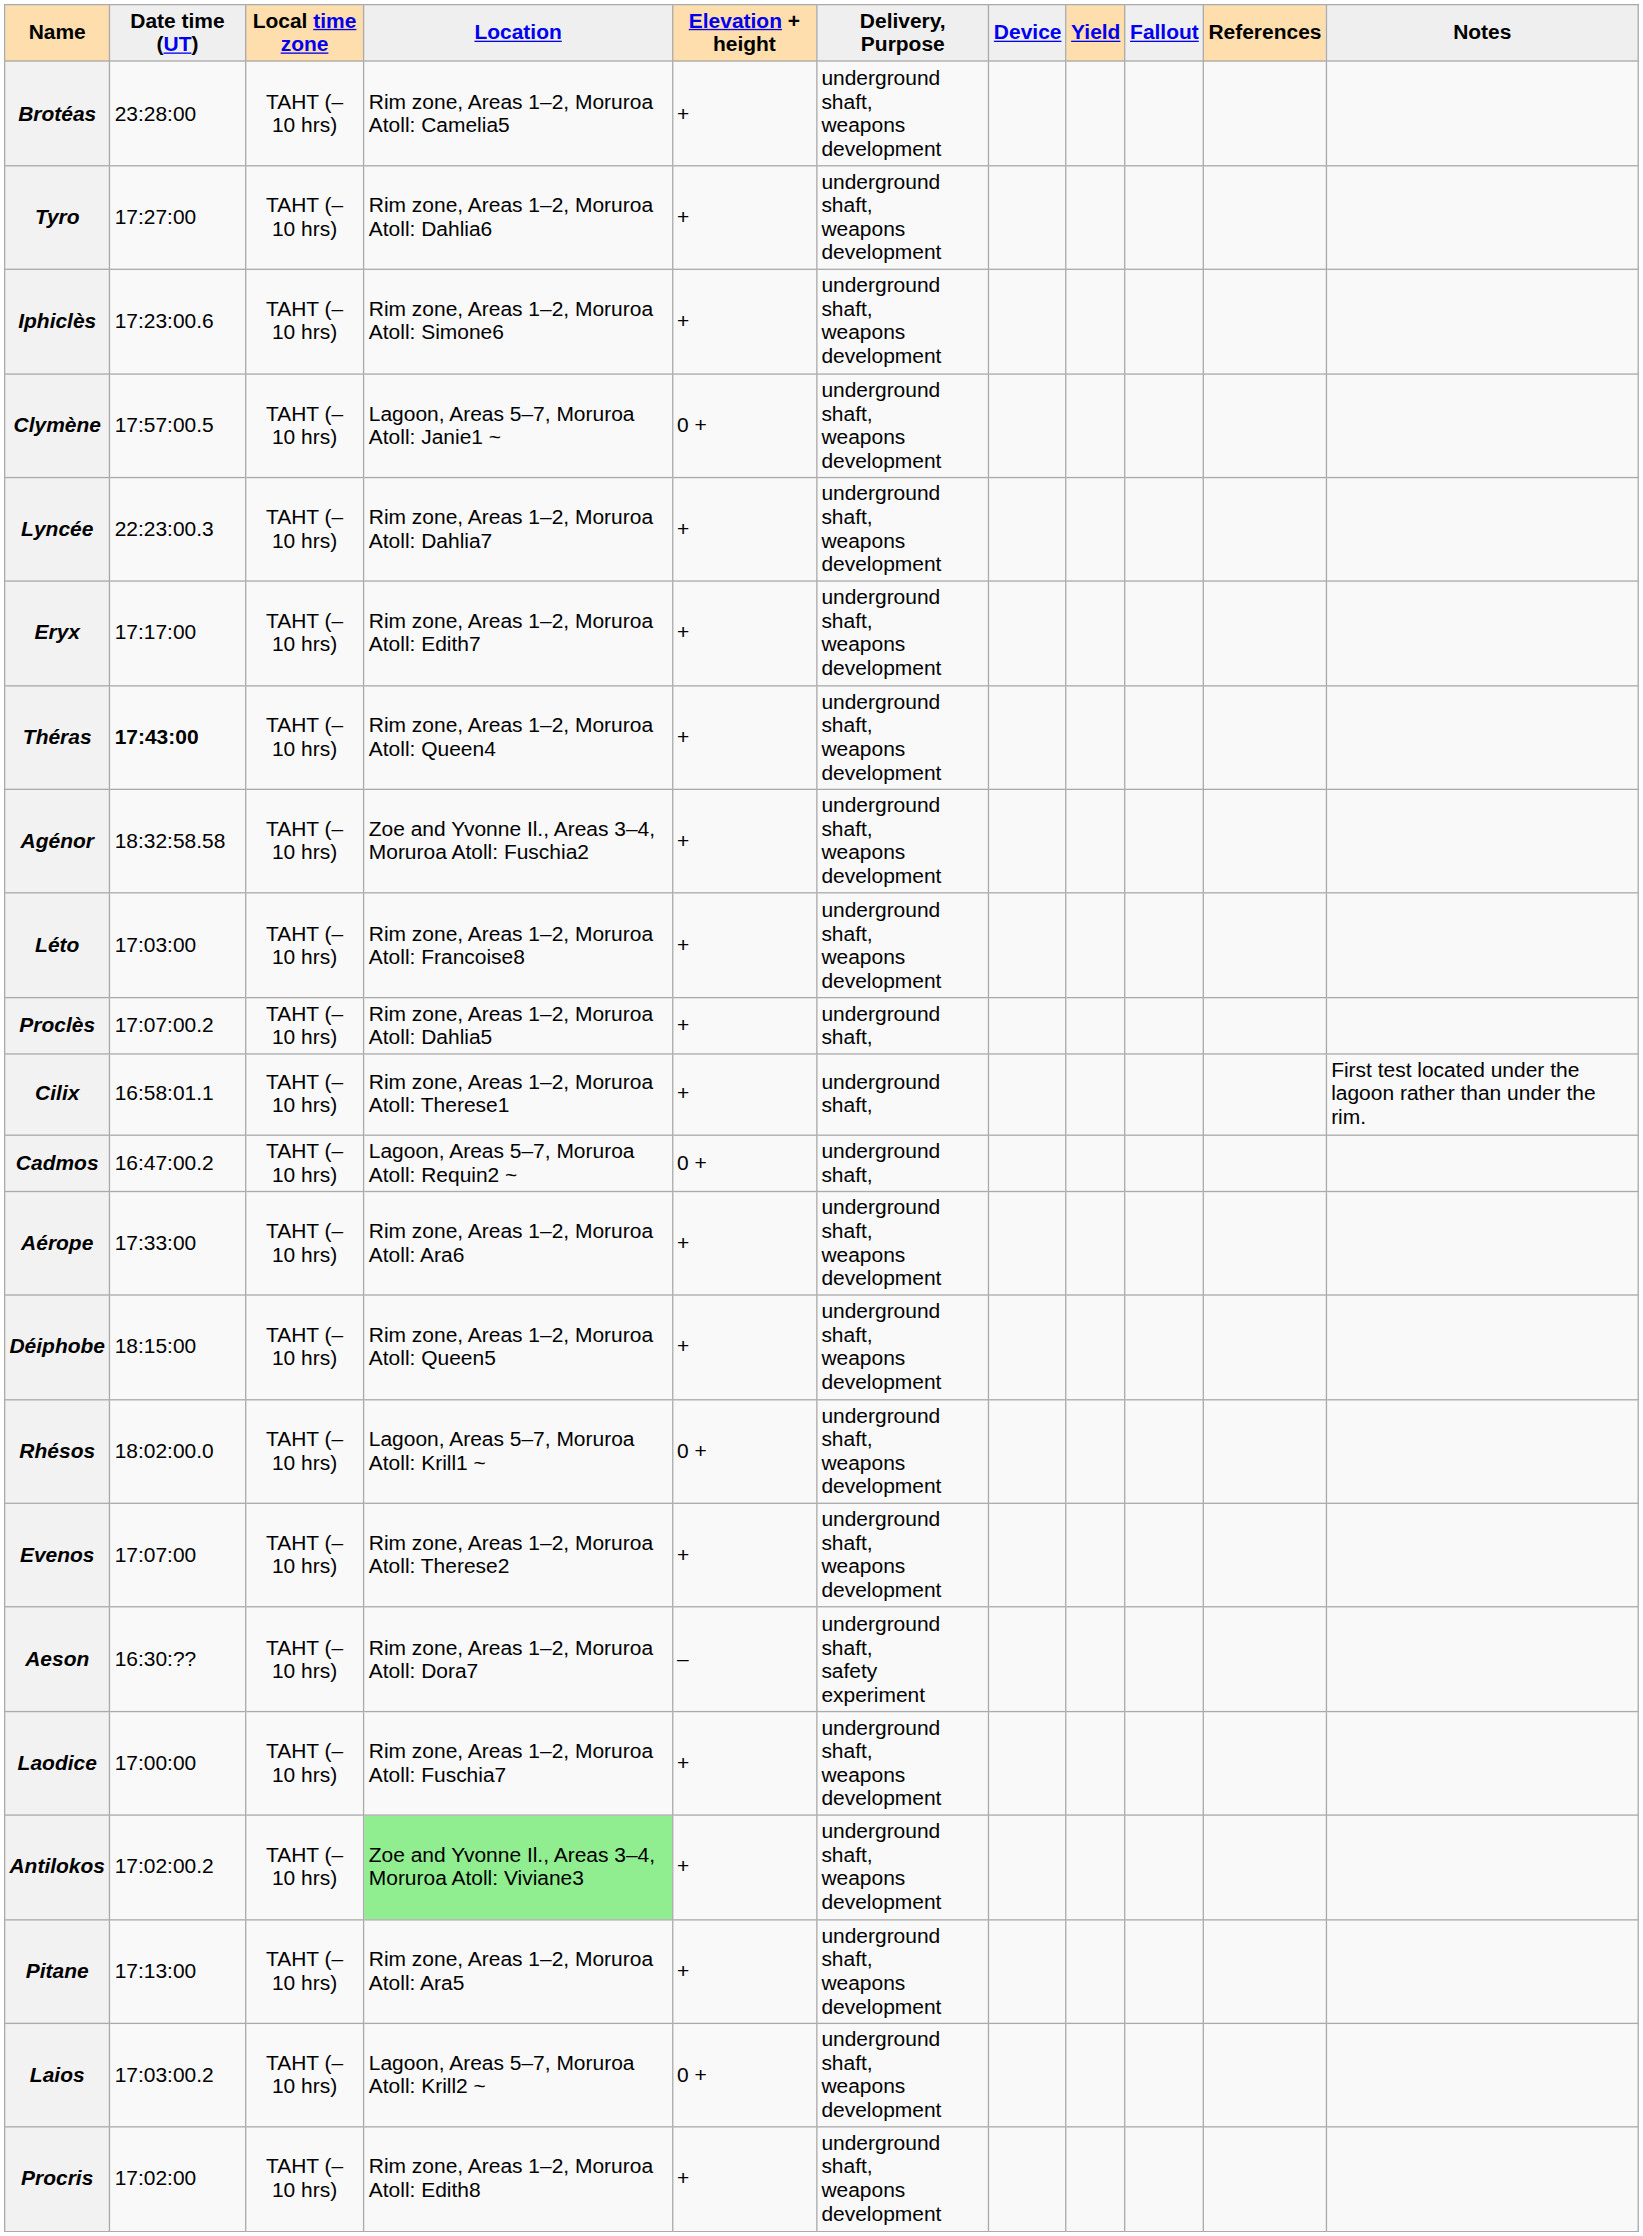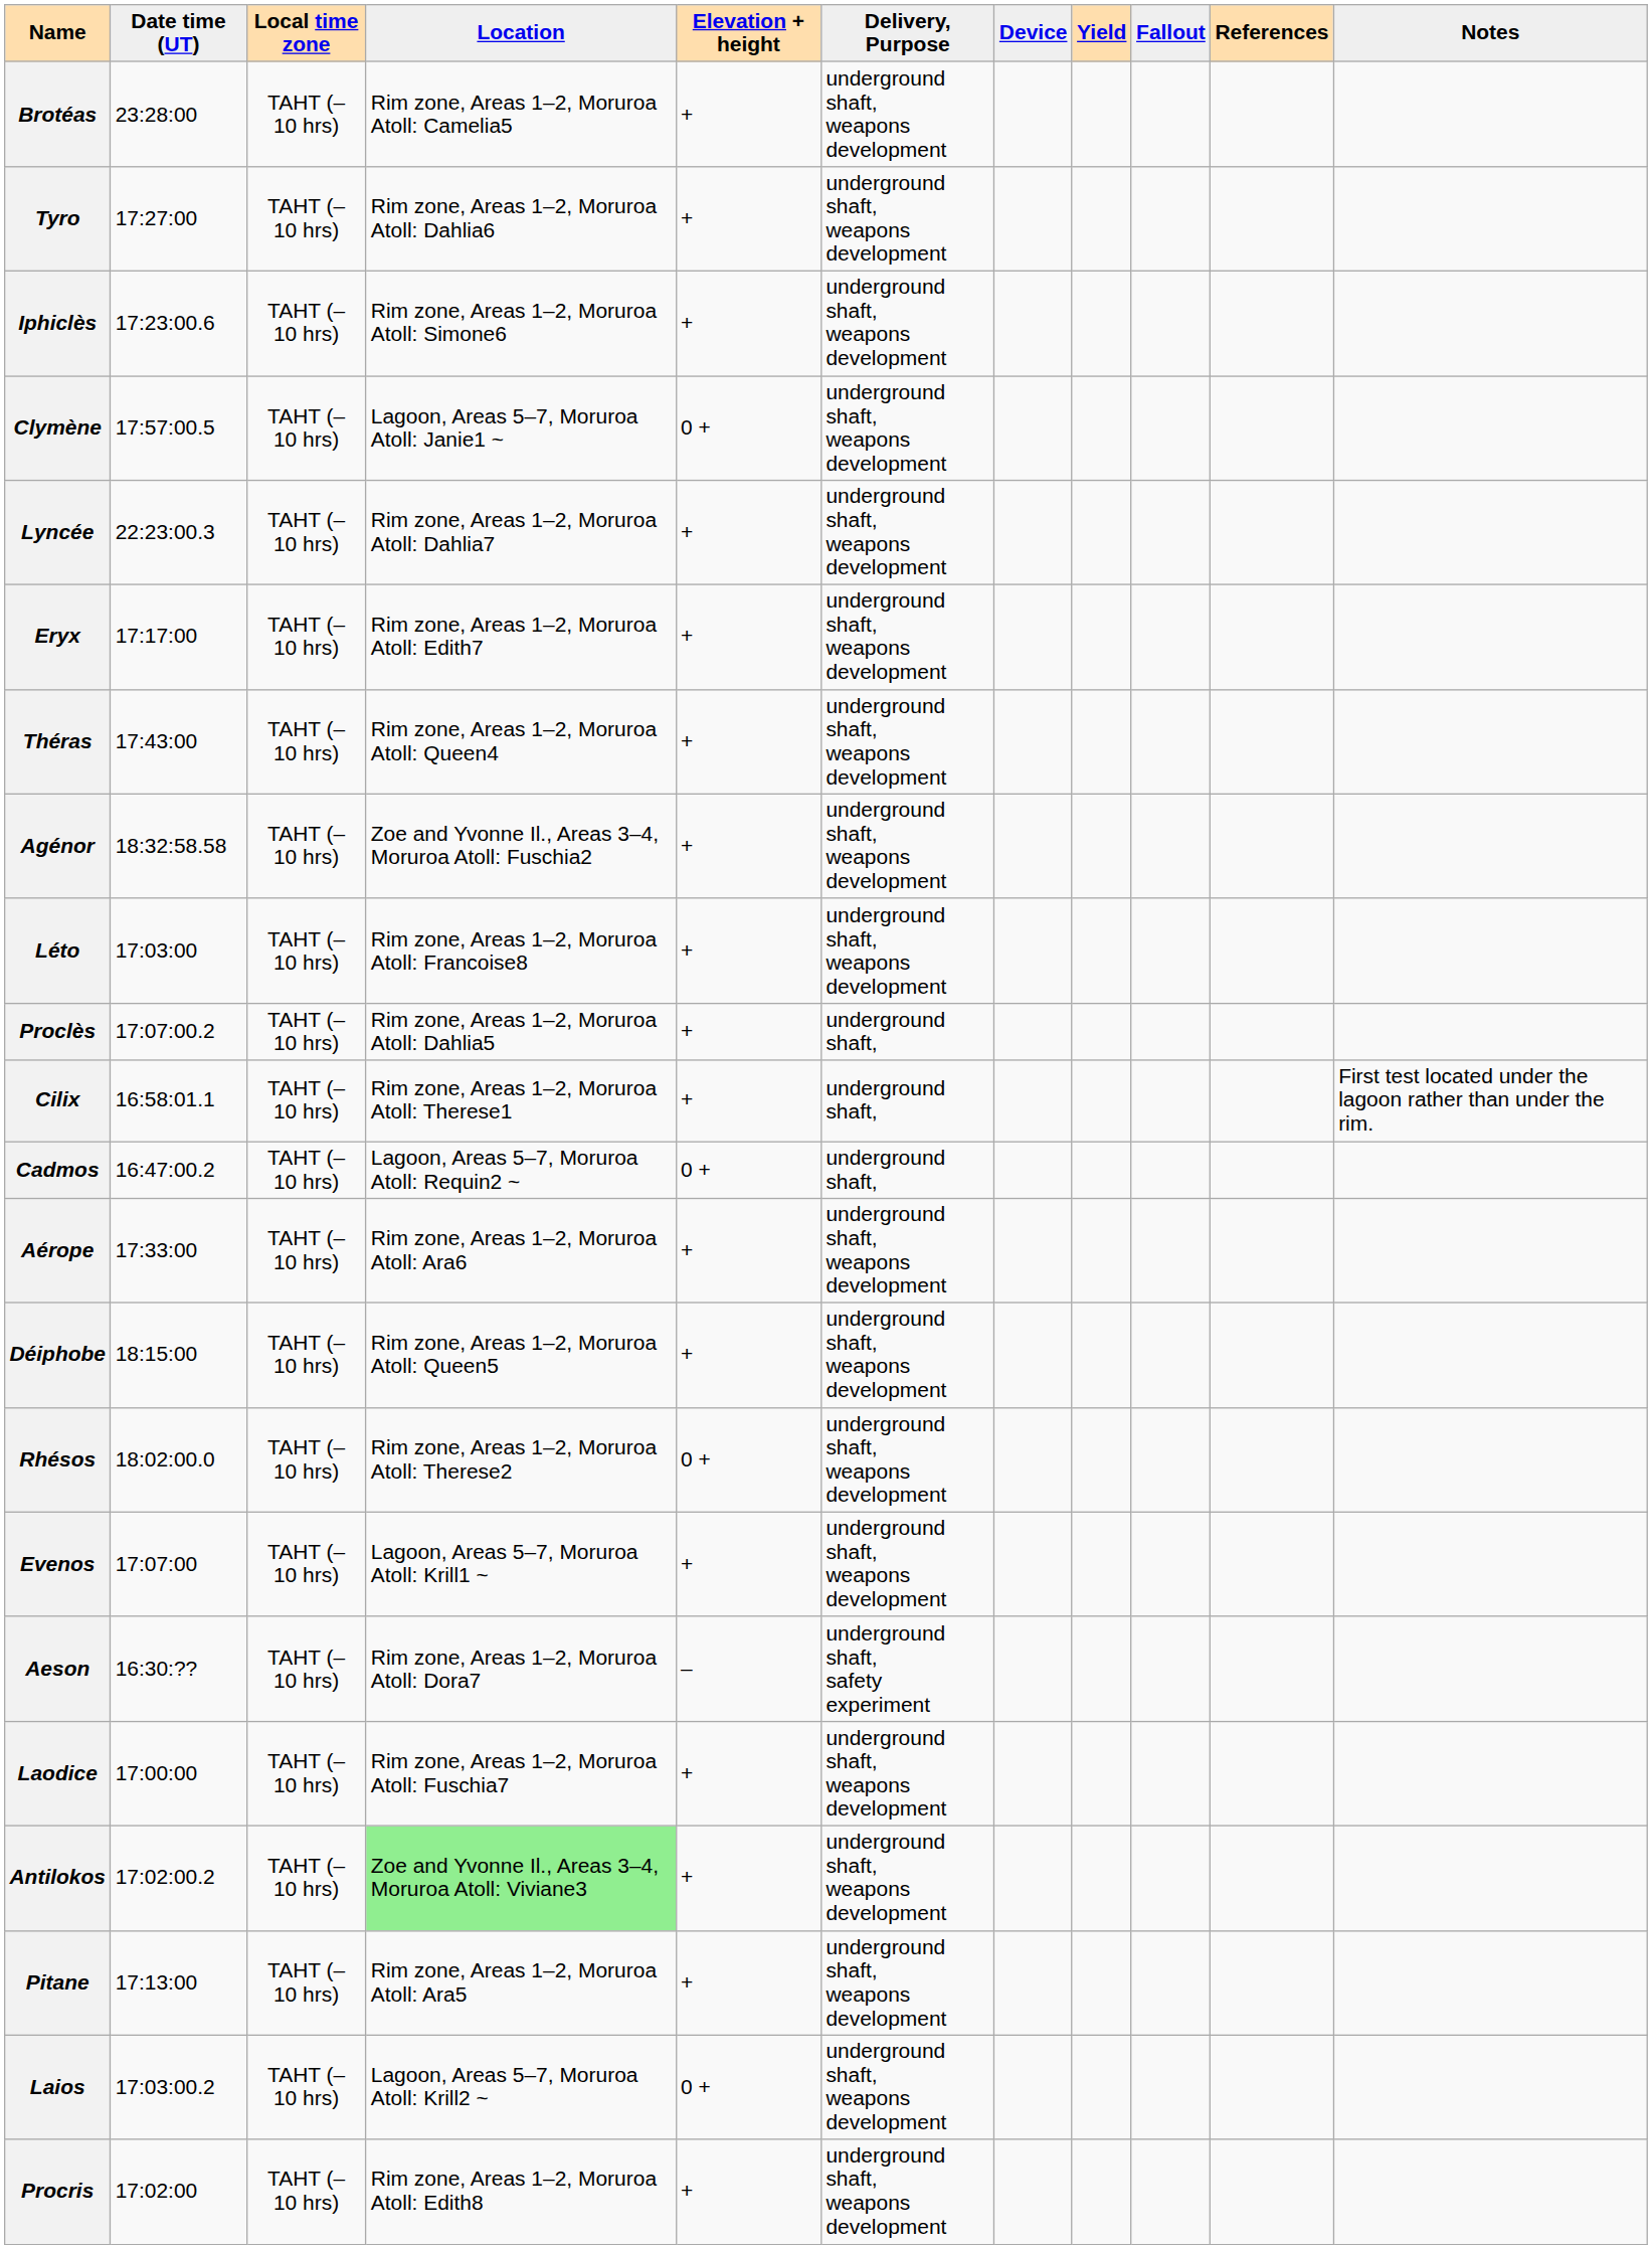Théras | Date time (UT): bold -> normal
Rhésos | Location: Lagoon, Areas 5–7, Moruroa Atoll: Krill1 ~ -> Rim zone, Areas 1–2, Moruroa Atoll: Therese2
Evenos | Location: Rim zone, Areas 1–2, Moruroa Atoll: Therese2 -> Lagoon, Areas 5–7, Moruroa Atoll: Krill1 ~
